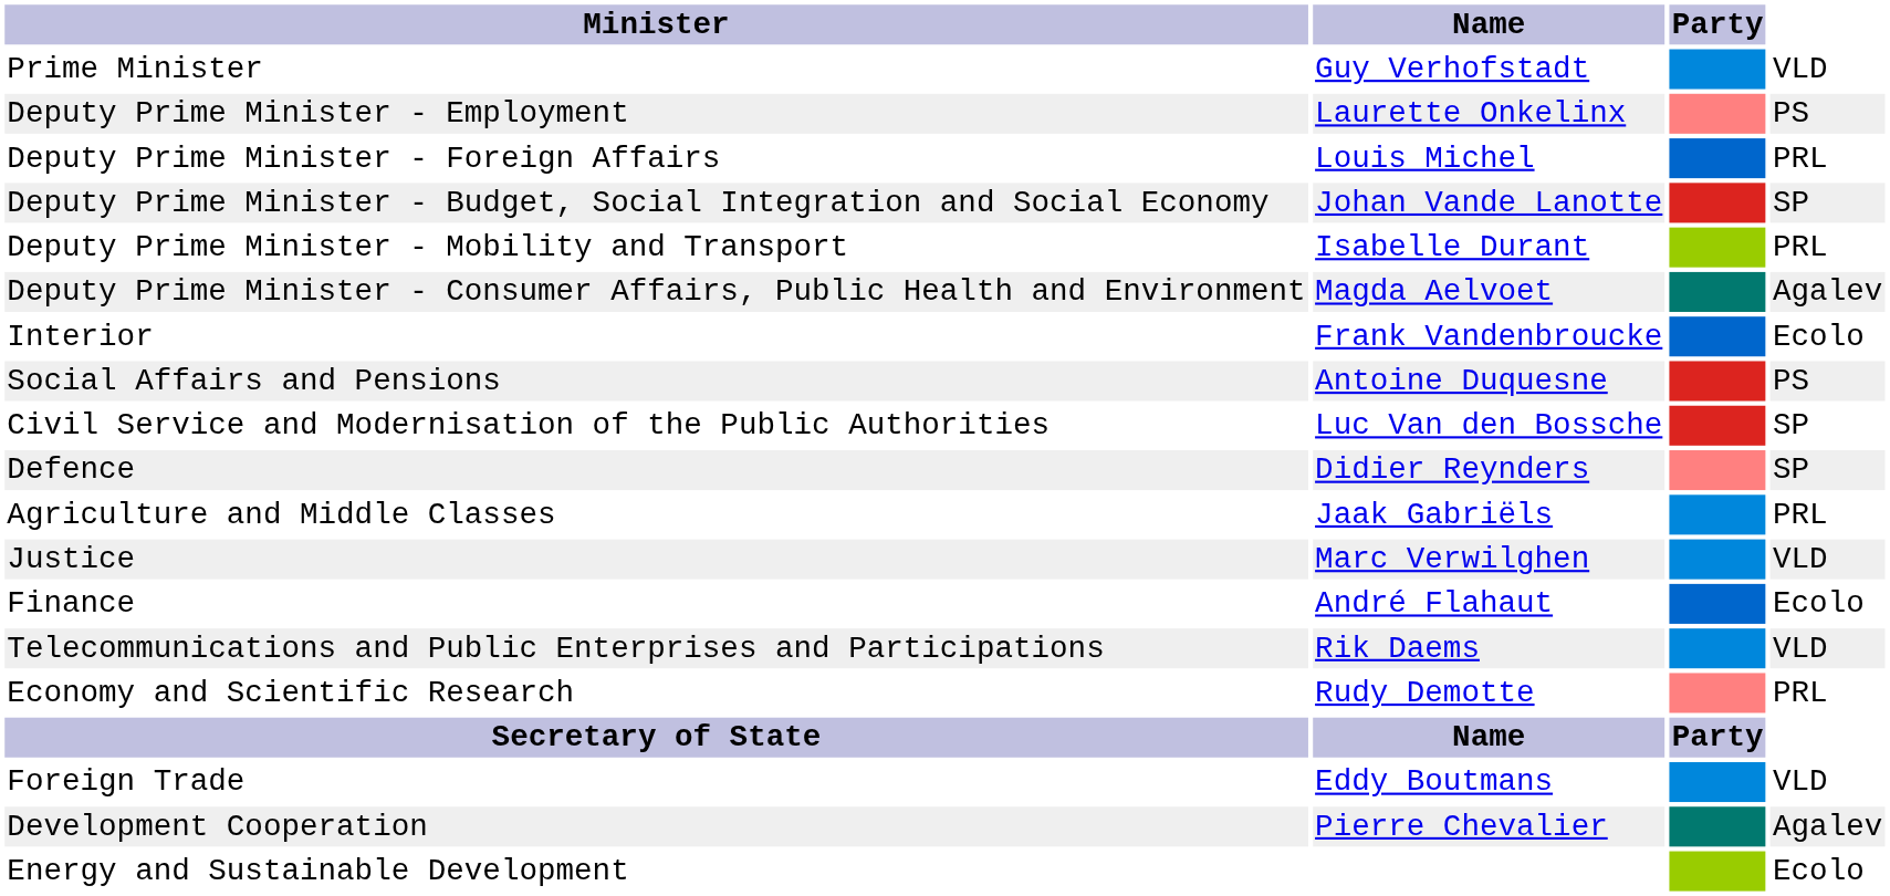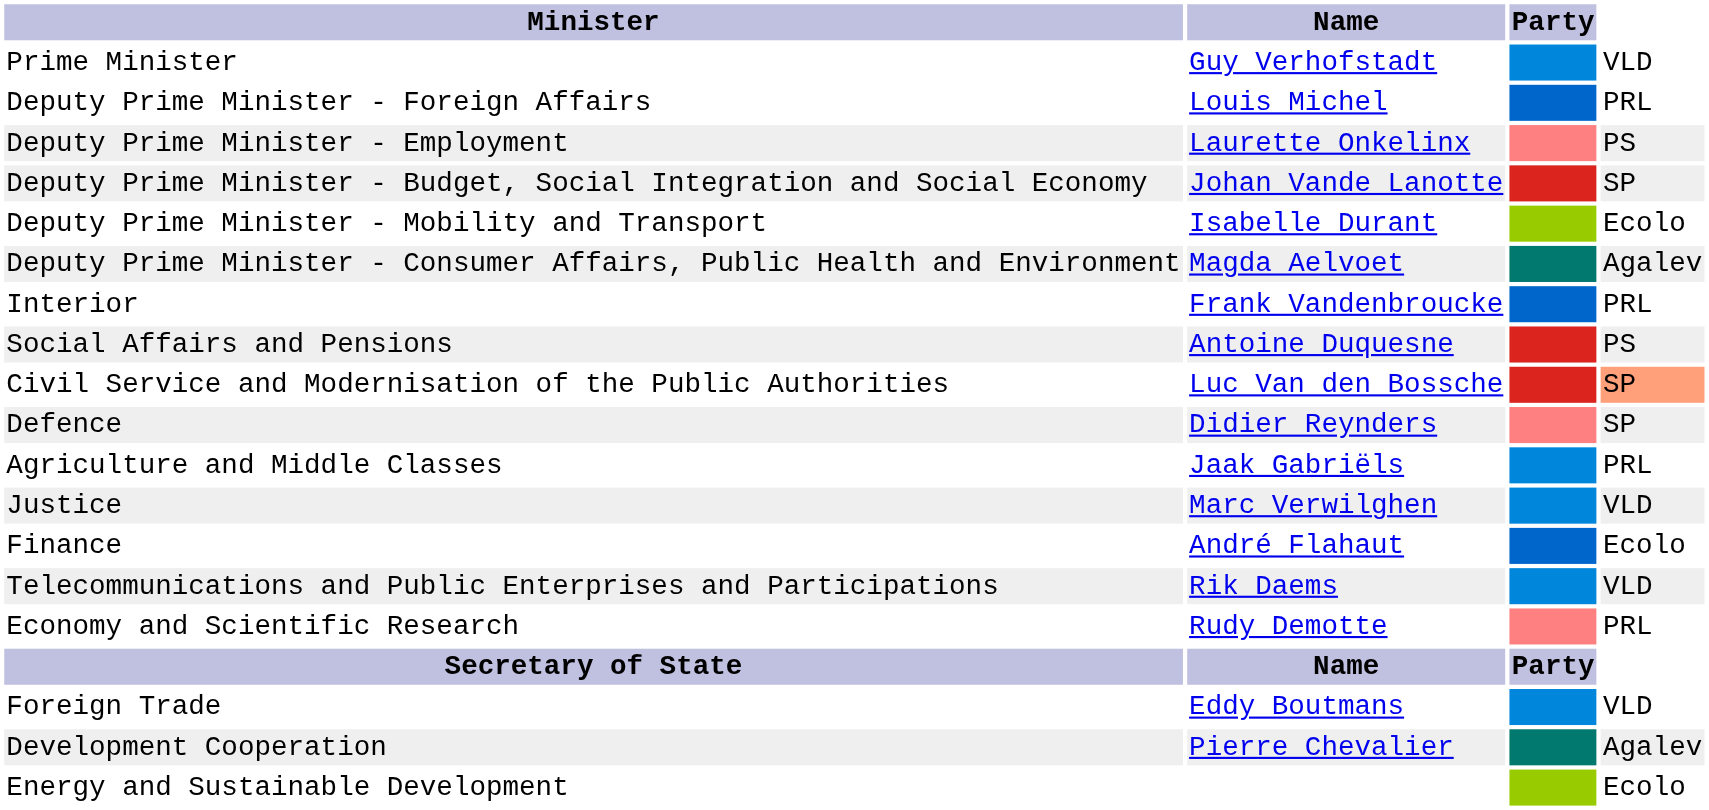rows swapped: Deputy Prime Minister - Employment <-> Deputy Prime Minister - Foreign Affairs
Deputy Prime Minister - Mobility and Transport | column 4: PRL -> Ecolo
Interior | column 4: Ecolo -> PRL
Civil Service and Modernisation of the Public Authorities | column 4: no background -> lightsalmon background
